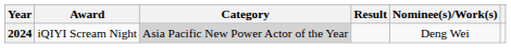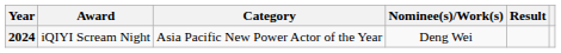columns swapped: Nominee(s)/Work(s) <-> Result
2024 | Category: lightgrey background -> no background
